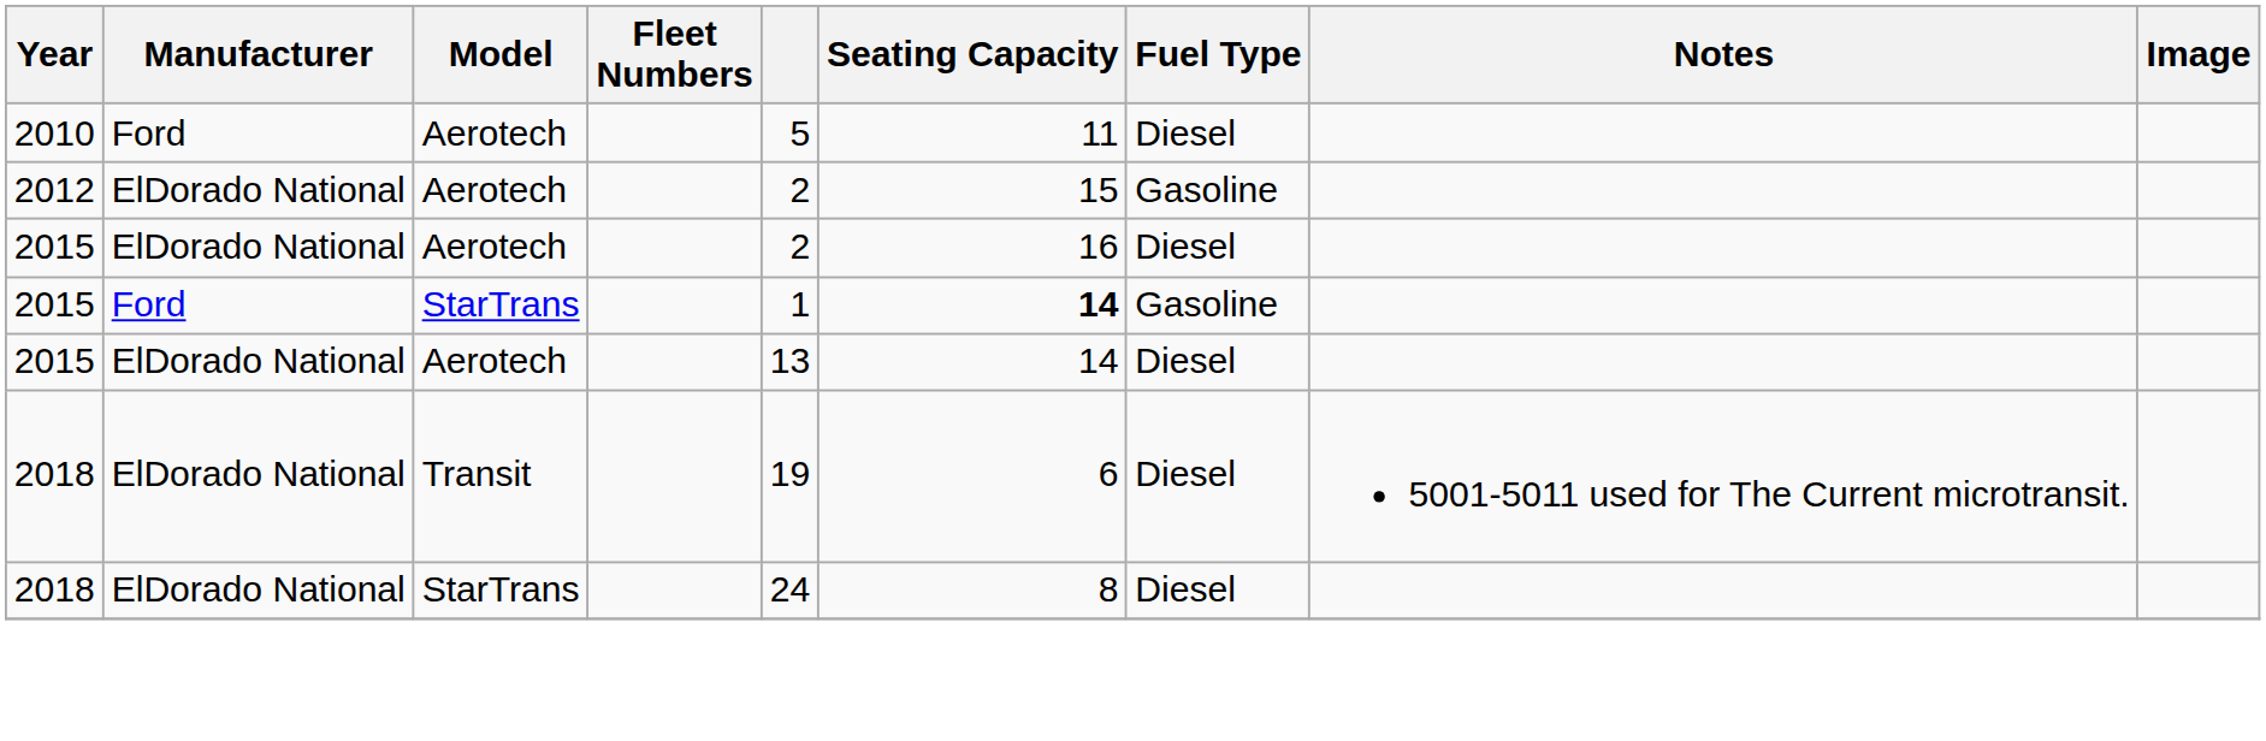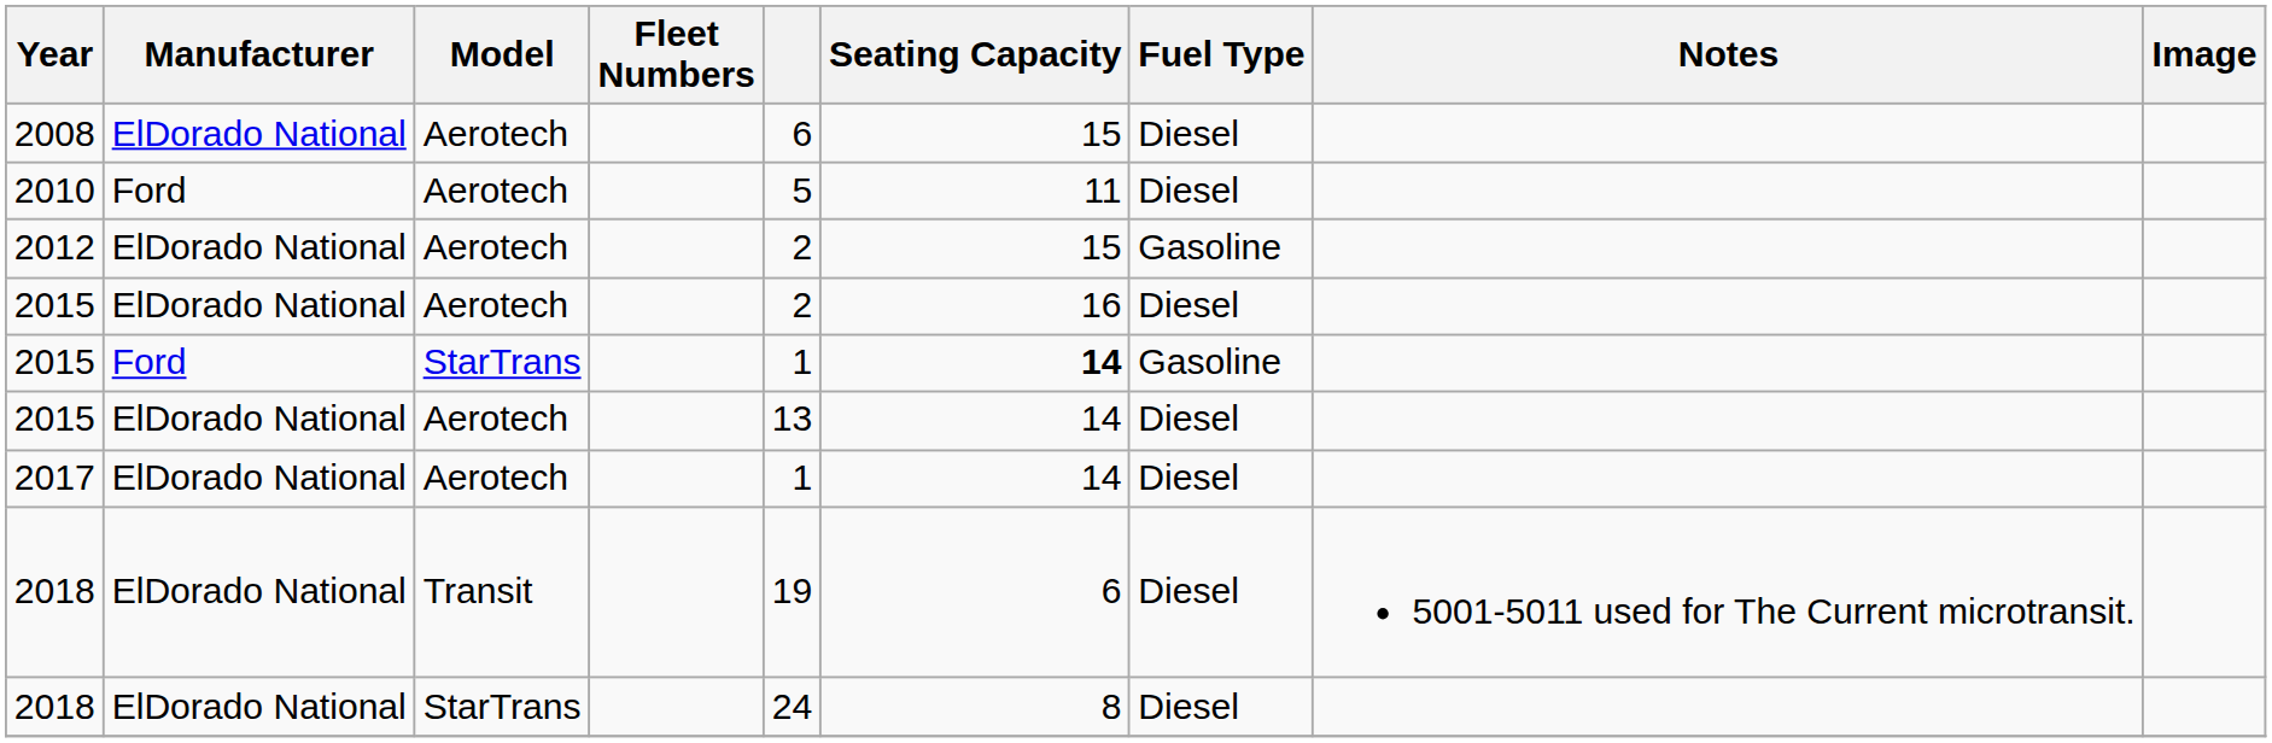+ row: 2008 | ElDorado National | Aerotech | 6 | 15 | Diesel
+ row: 2017 | ElDorado National | Aerotech | 1 | 14 | Diesel
